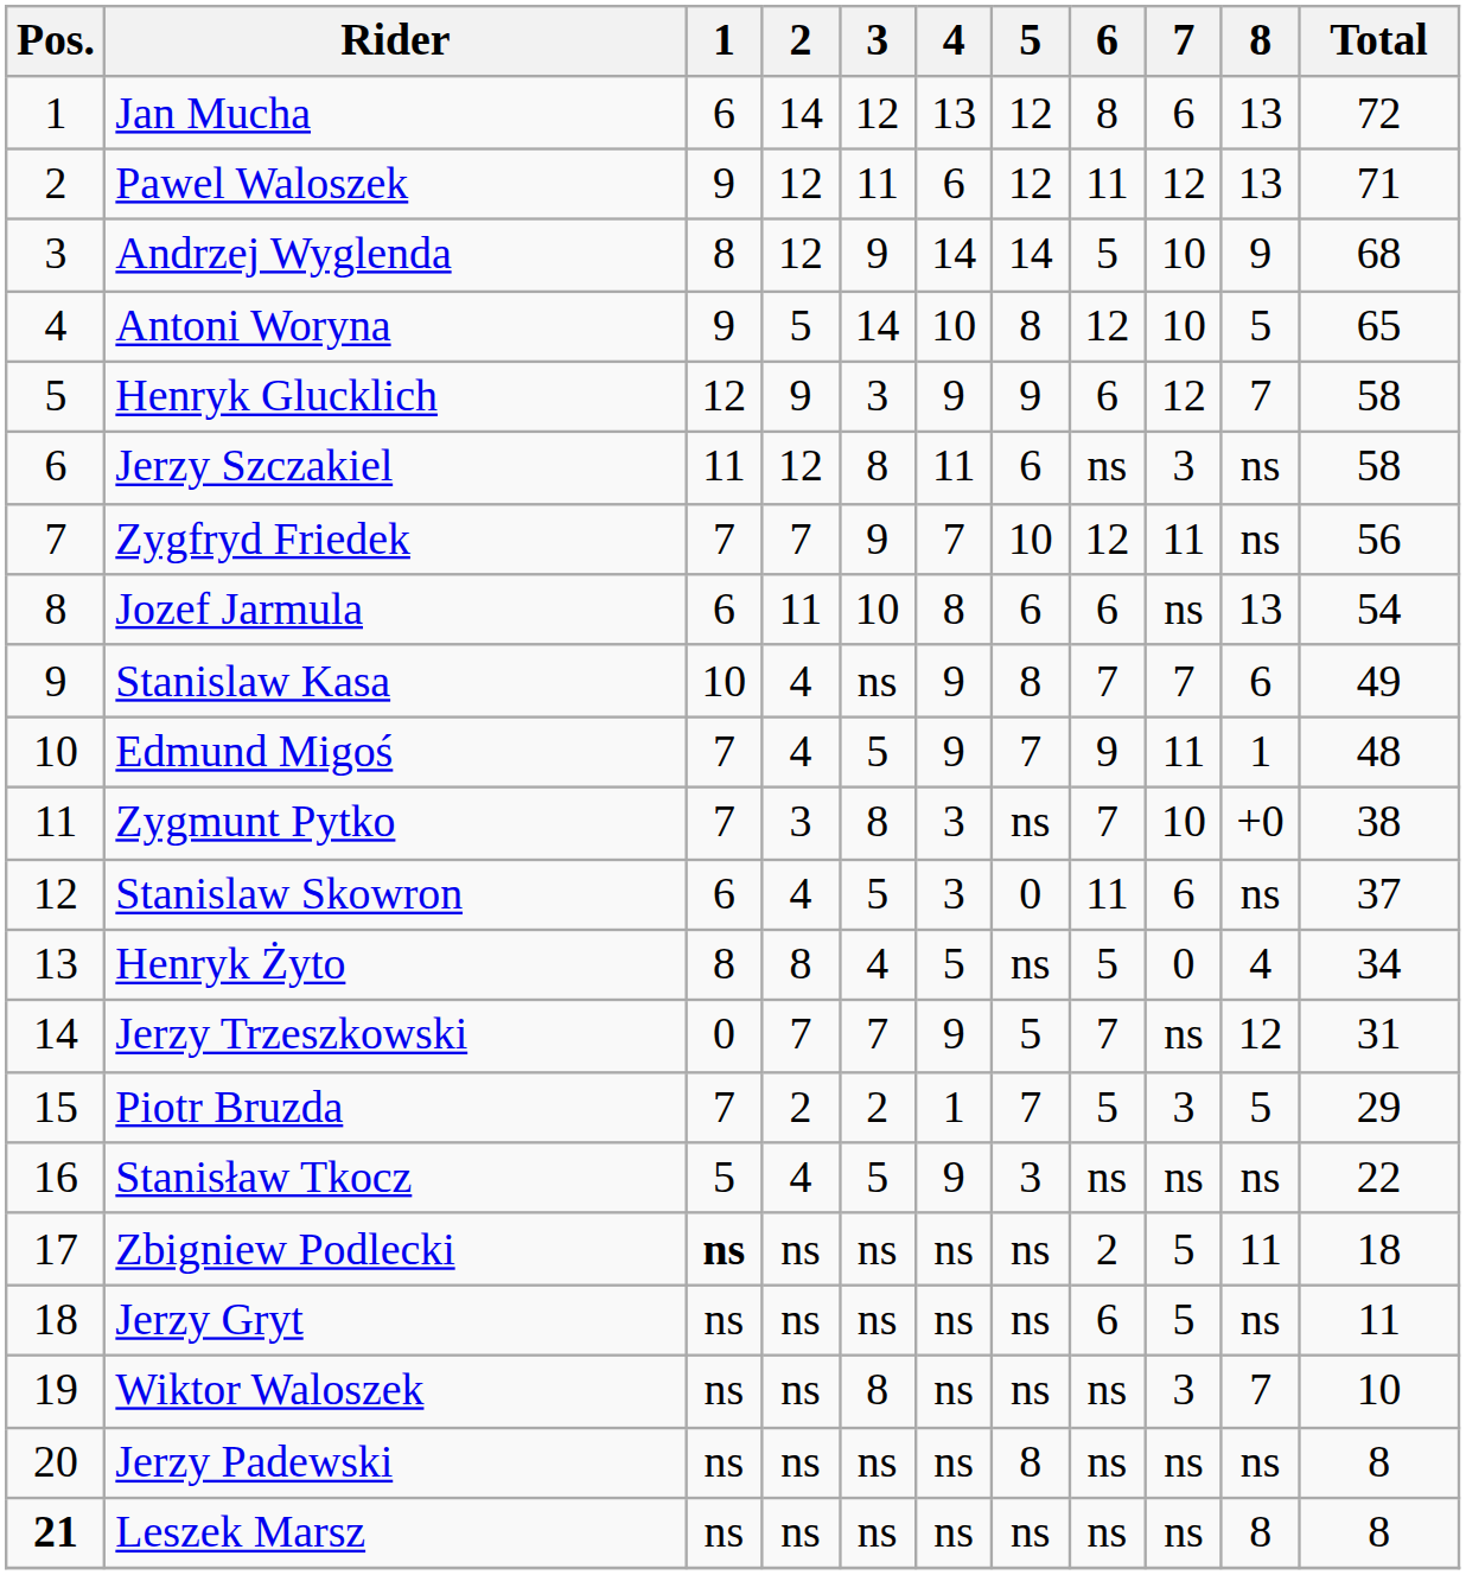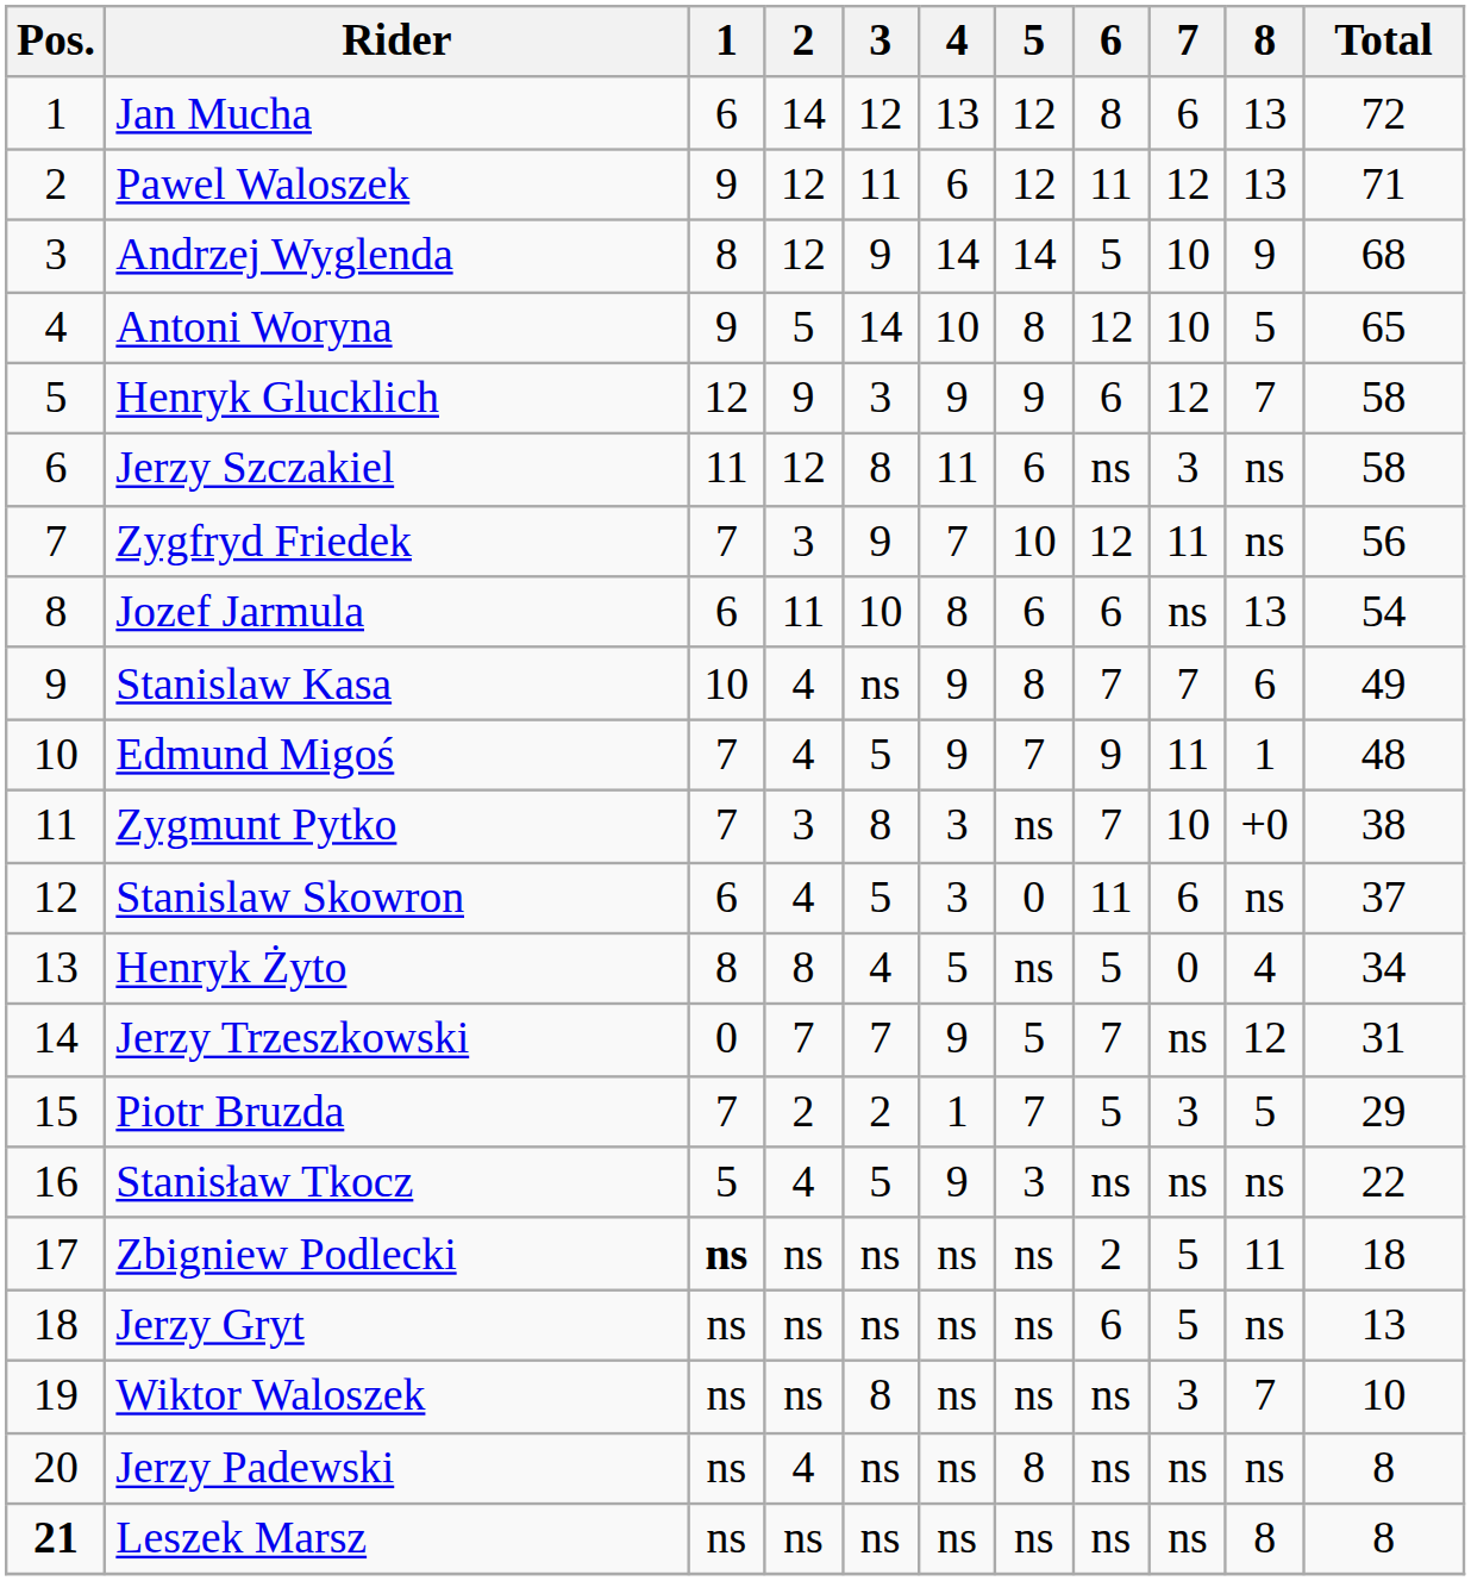Zygfryd Friedek | 2: 7 -> 3
Jerzy Gryt | Total: 11 -> 13
Jerzy Padewski | 2: ns -> 4
